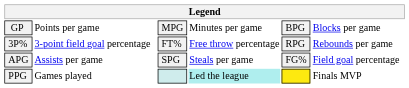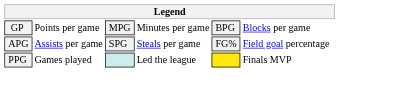- row: 3P% | 3-point field goal percentage | FT% | Free throw percentage | RPG | Rebounds per game
PPG | column 4: paleturquoise background -> no background
